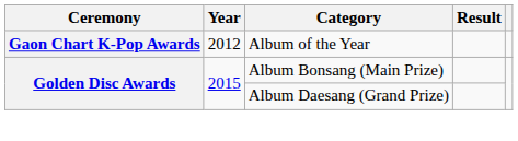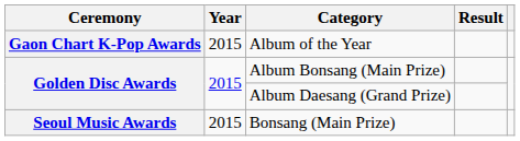Album of the Year | Year: 2012 -> 2015
+ row: Seoul Music Awards | 2015 | Bonsang (Main Prize)
